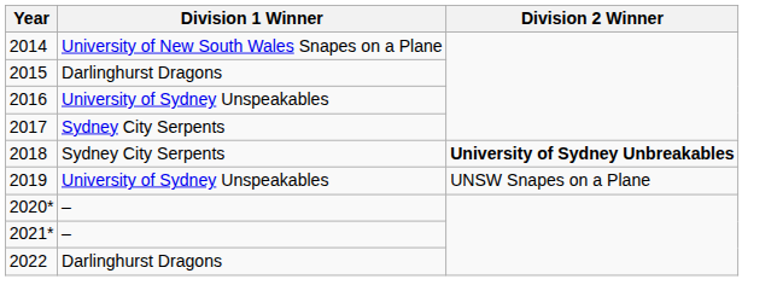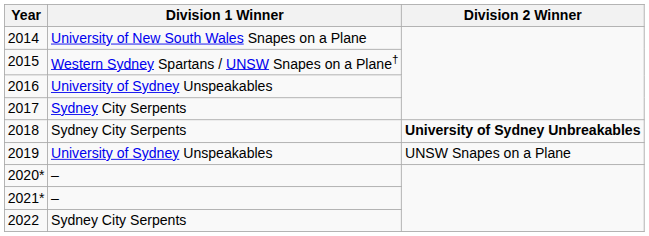2015 | Division 1 Winner: Darlinghurst Dragons -> Western Sydney Spartans / UNSW Snapes on a Plane†
2022 | Division 1 Winner: Darlinghurst Dragons -> Sydney City Serpents
